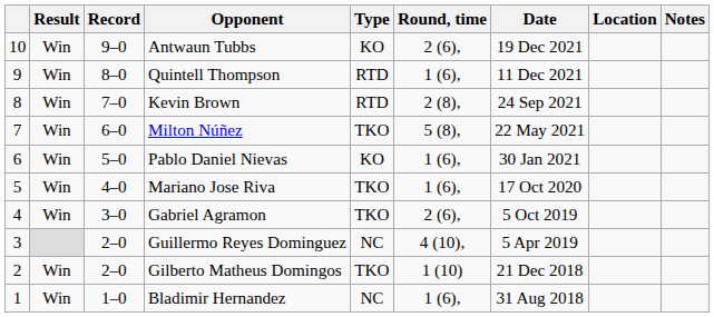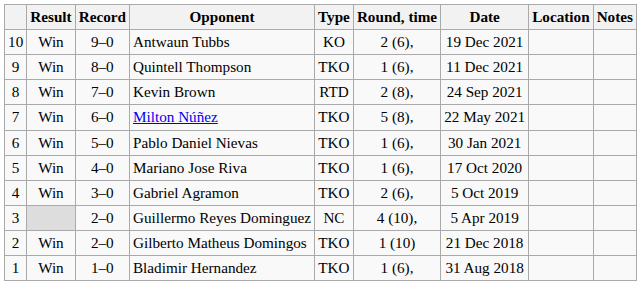Quintell Thompson | Type: RTD -> TKO
Pablo Daniel Nievas | Type: KO -> TKO
Bladimir Hernandez | Type: NC -> TKO
